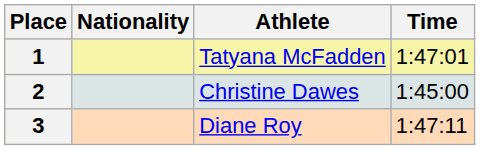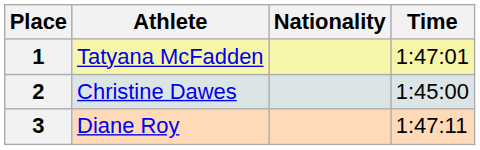columns swapped: Athlete <-> Nationality
